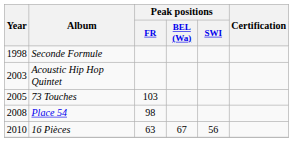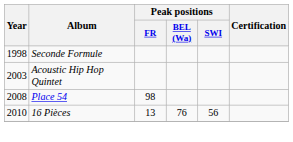- row: 2005 | 73 Touches | 103
16 Pièces | Peak positions / FR: 63 -> 13
16 Pièces | Peak positions / BEL (Wa): 67 -> 76
